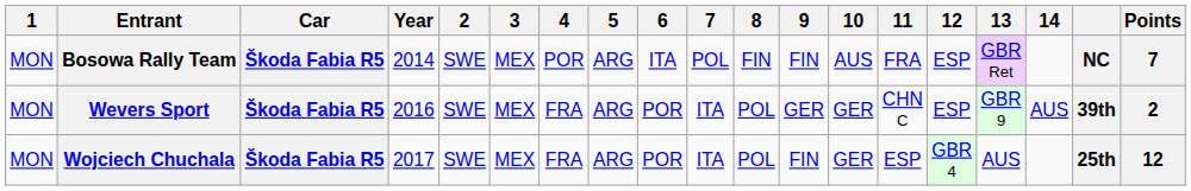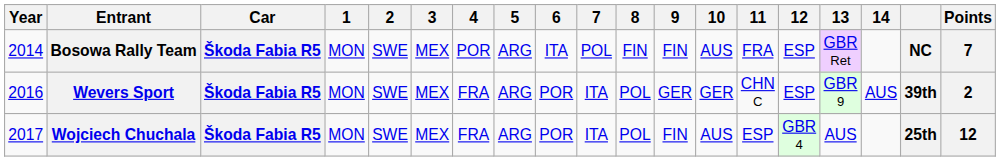columns swapped: Year <-> 1
Wojciech Chuchala | 10: GER -> AUS
